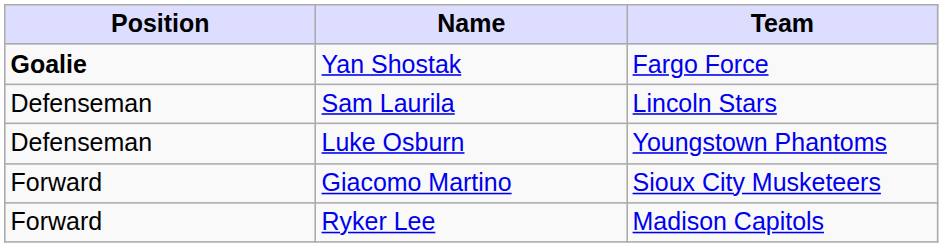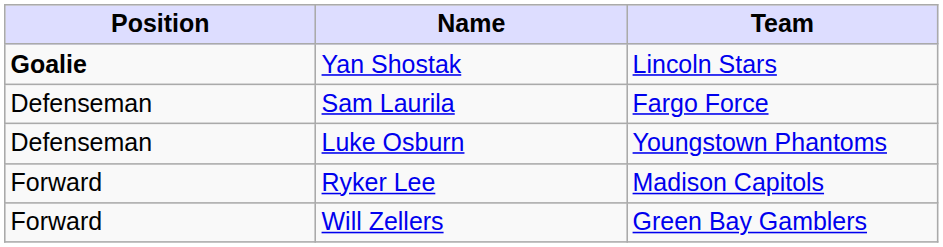Yan Shostak | Team: Fargo Force -> Lincoln Stars
Sam Laurila | Team: Lincoln Stars -> Fargo Force
- row: Forward | Giacomo Martino | Sioux City Musketeers
+ row: Forward | Will Zellers | Green Bay Gamblers
